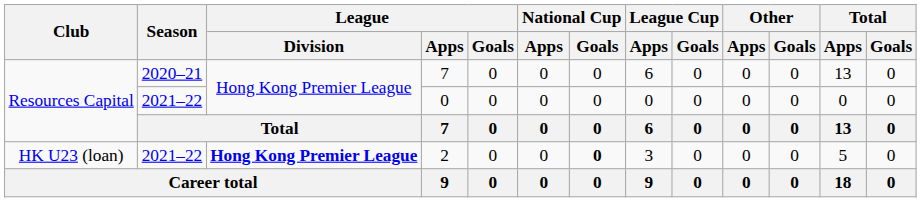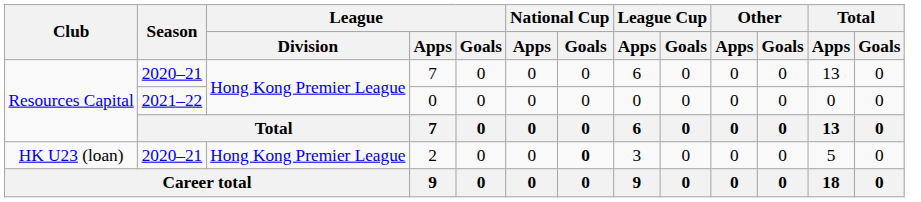2 | Season: 2021–22 -> 2020–21
2 | League / Division: bold -> normal
